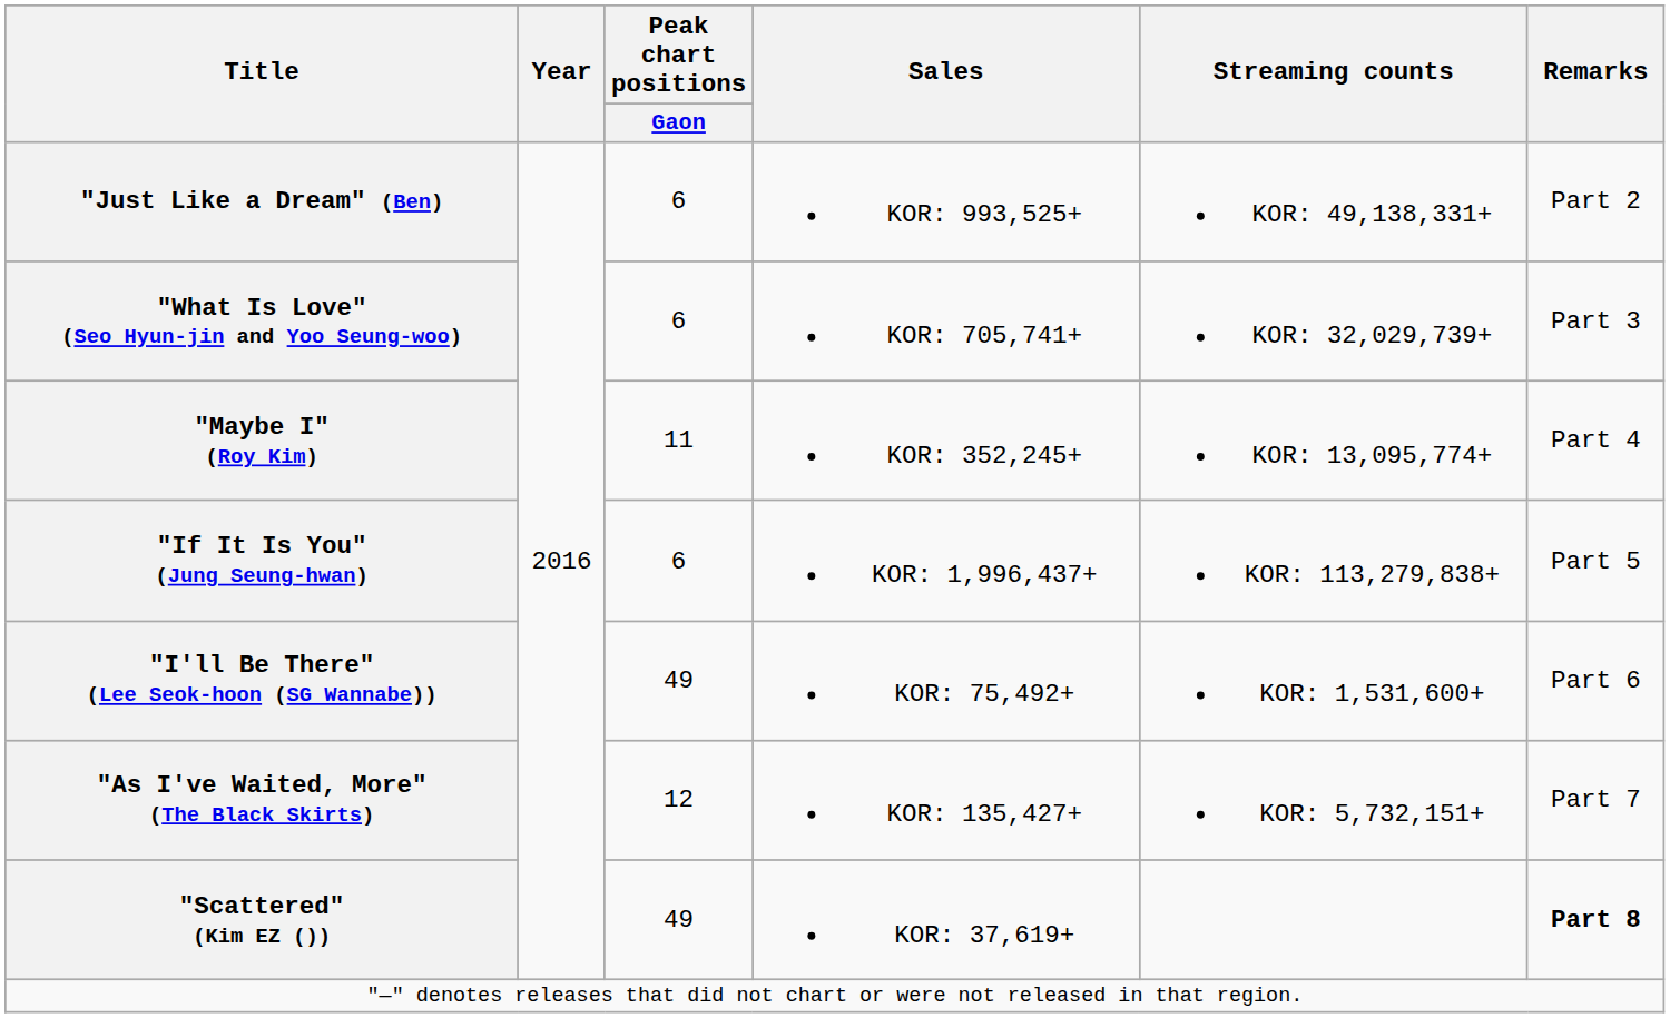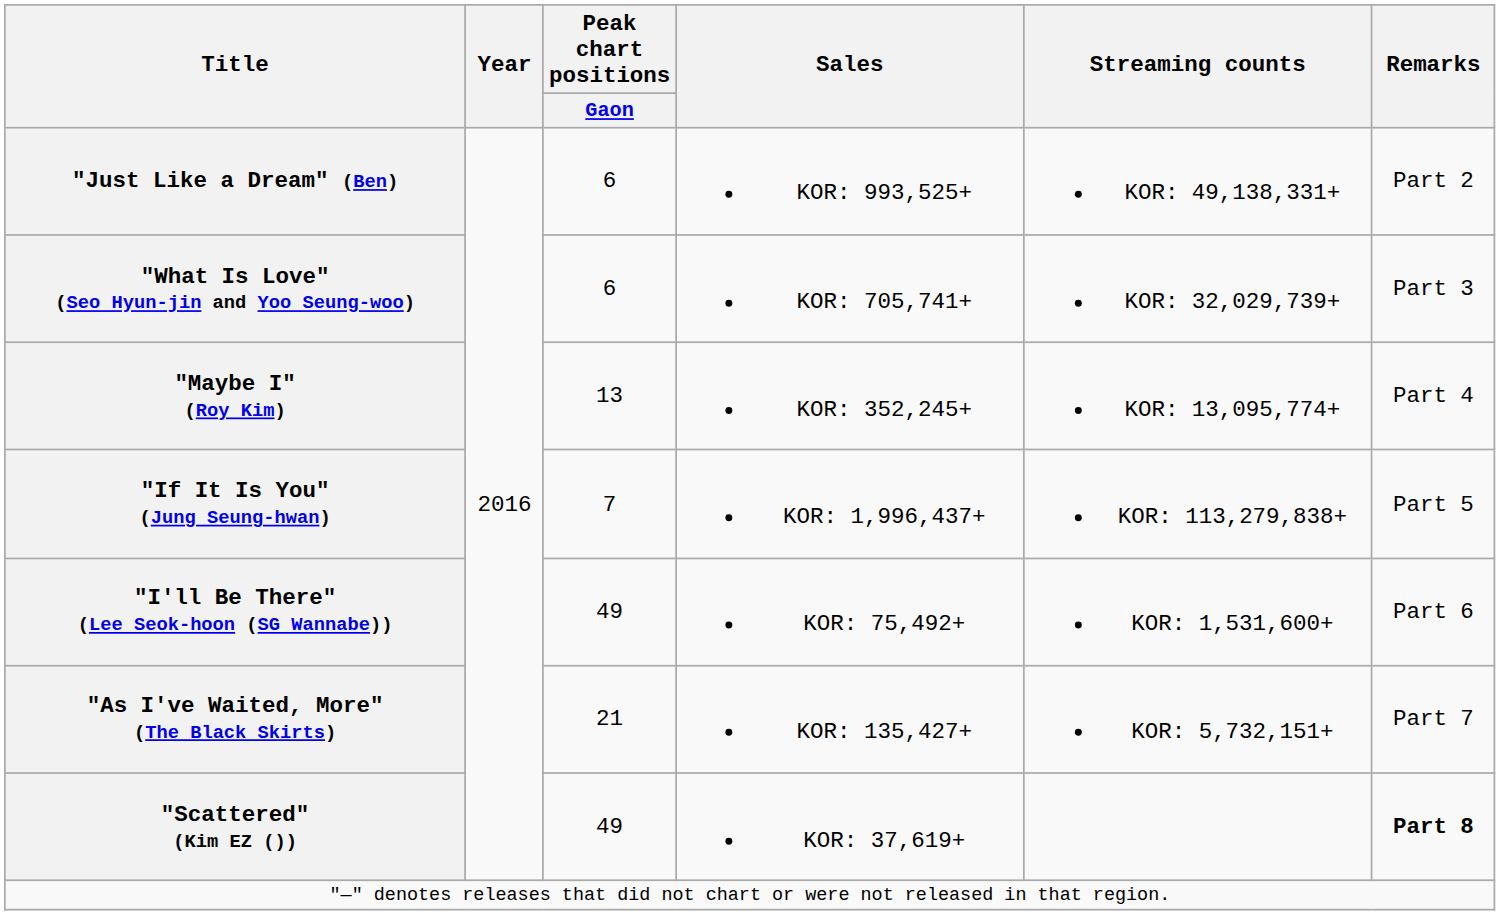"Maybe I" (Roy Kim) | Peak chart positions / Gaon: 11 -> 13
"If It Is You" (Jung Seung-hwan) | Peak chart positions / Gaon: 6 -> 7
"As I've Waited, More" (The Black Skirts) | Peak chart positions / Gaon: 12 -> 21
